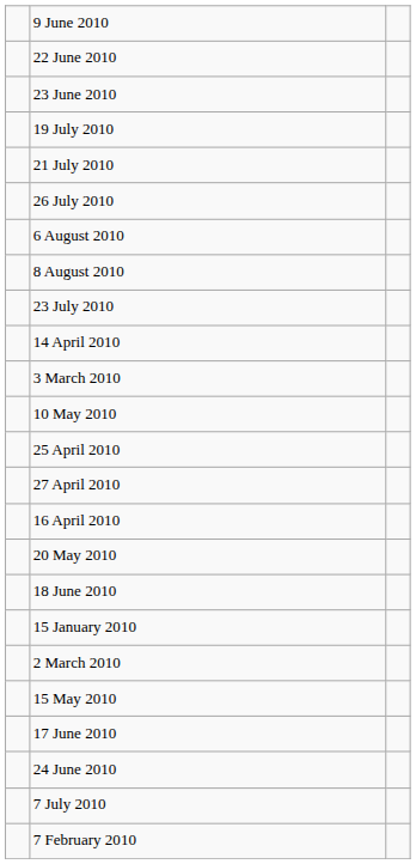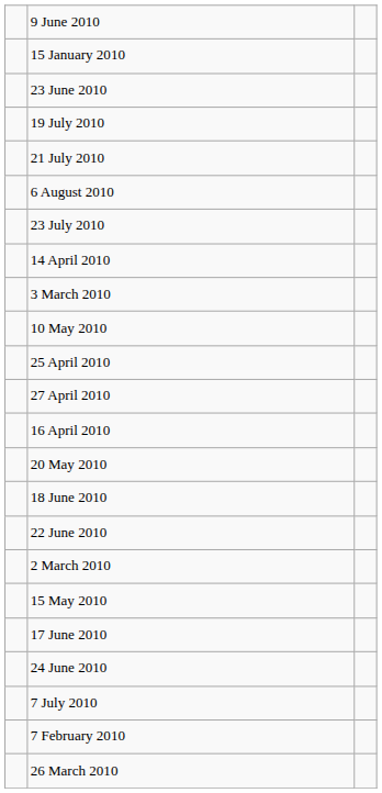rows swapped: 22 June 2010 <-> 15 January 2010
- row: 26 July 2010
- row: 8 August 2010
+ row: 26 March 2010
